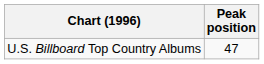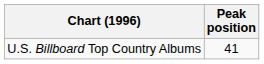U.S. Billboard Top Country Albums | Peak position: 47 -> 41
